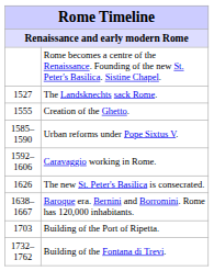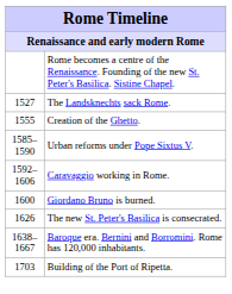+ row: 1600 | Giordano Bruno is burned.
- row: 1732–1762 | Building of the Fontana di Trevi.
